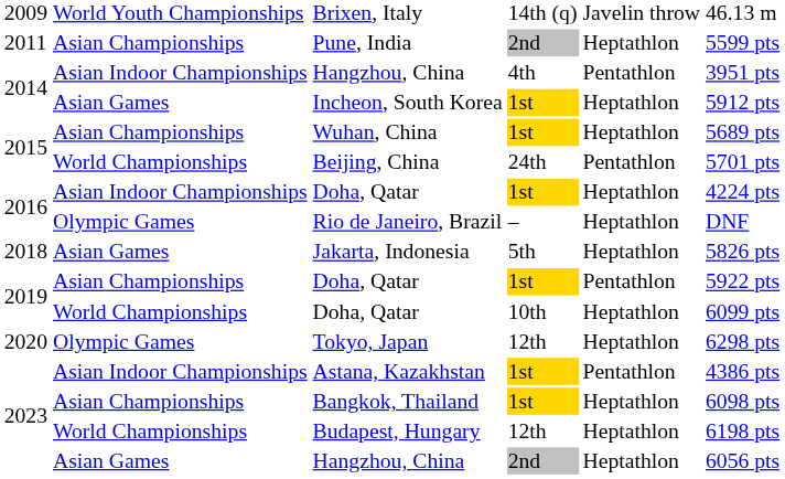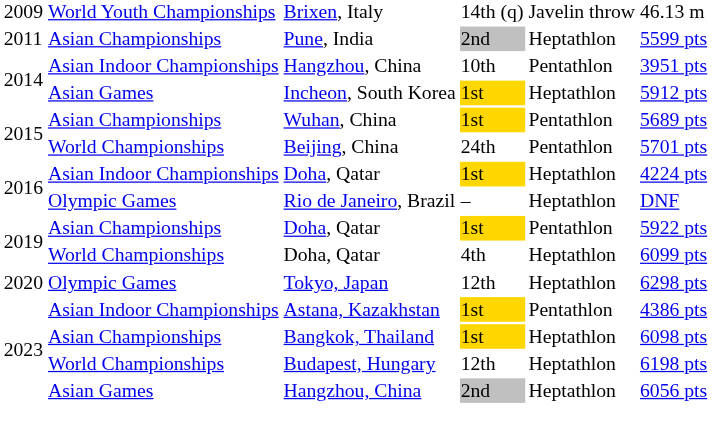Asian Indoor Championships / Hangzhou, China | column 4: 4th -> 10th
Wuhan, China | column 5: Heptathlon -> Pentathlon
- row: 2018 | Asian Games | Jakarta, Indonesia | 5th | Heptathlon | 5826 pts
World Championships / Doha, Qatar | column 4: 10th -> 4th
